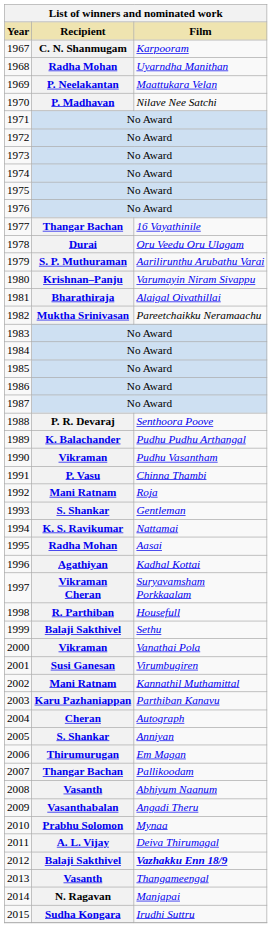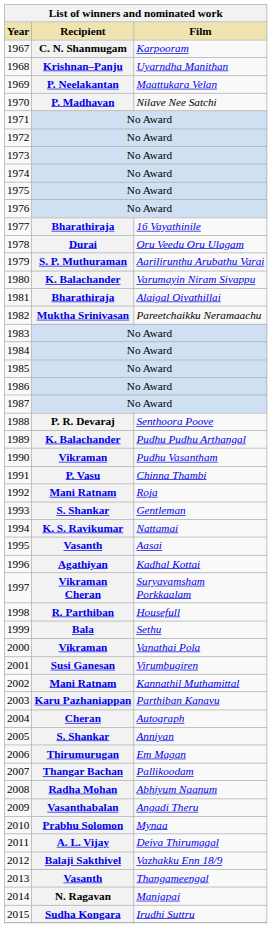1968 | Recipient: Radha Mohan -> Krishnan–Panju
1977 | Recipient: Thangar Bachan -> Bharathiraja
1980 | Recipient: Krishnan–Panju -> K. Balachander
1995 | Recipient: Radha Mohan -> Vasanth
1999 | Recipient: Balaji Sakthivel -> Bala
2008 | Recipient: Vasanth -> Radha Mohan
2012 | Film: bold -> normal
